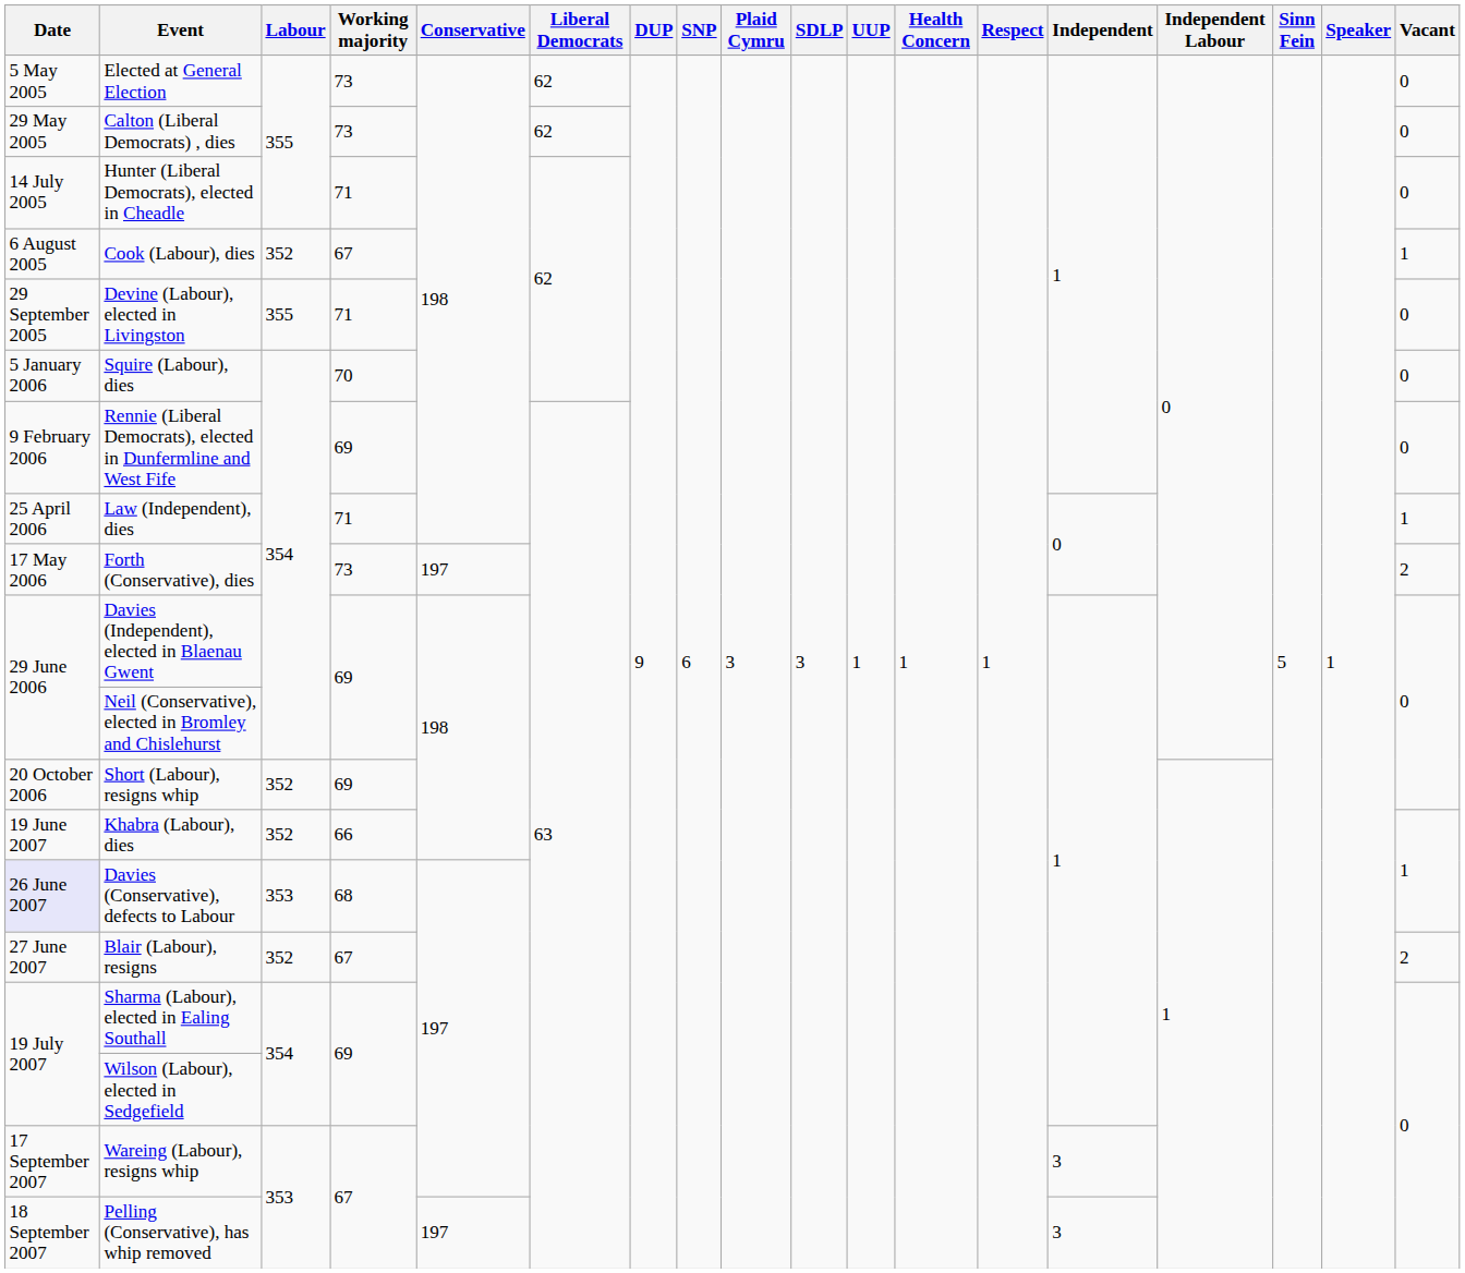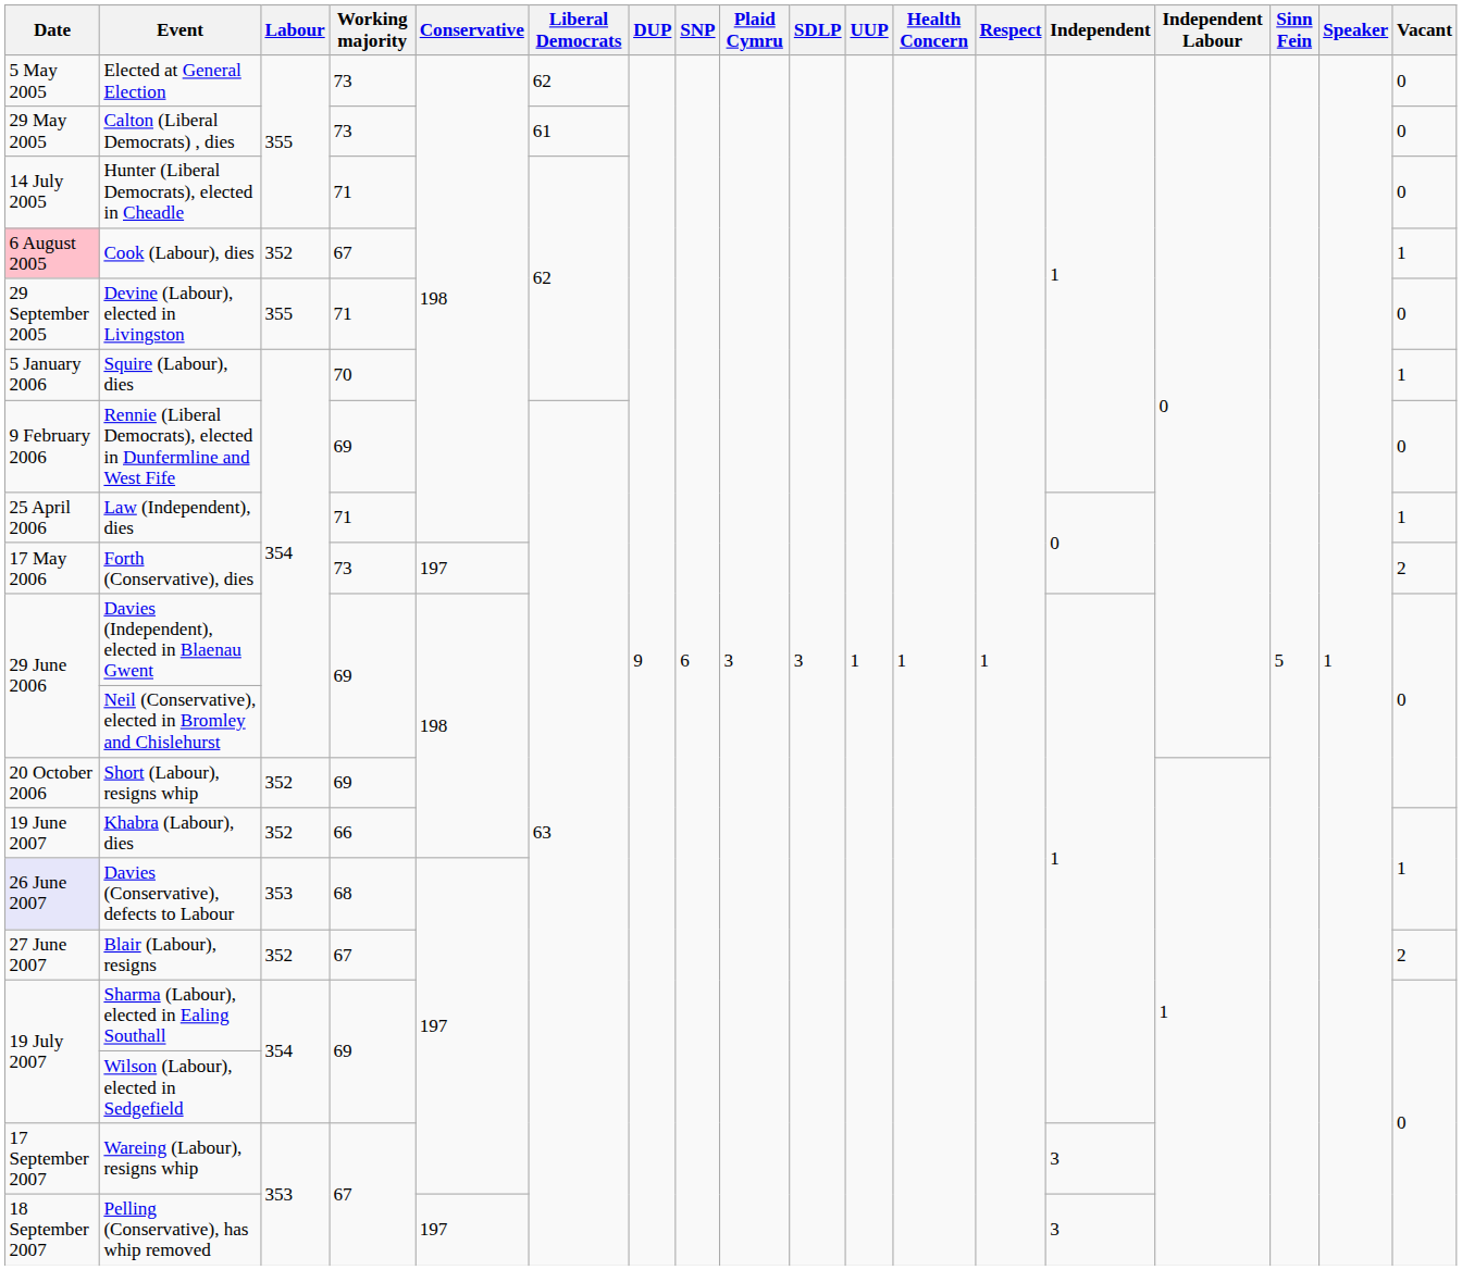Calton (Liberal Democrats) , dies | Liberal Democrats: 62 -> 61
Cook (Labour), dies | Date: no background -> pink background
Squire (Labour), dies | Vacant: 0 -> 1
